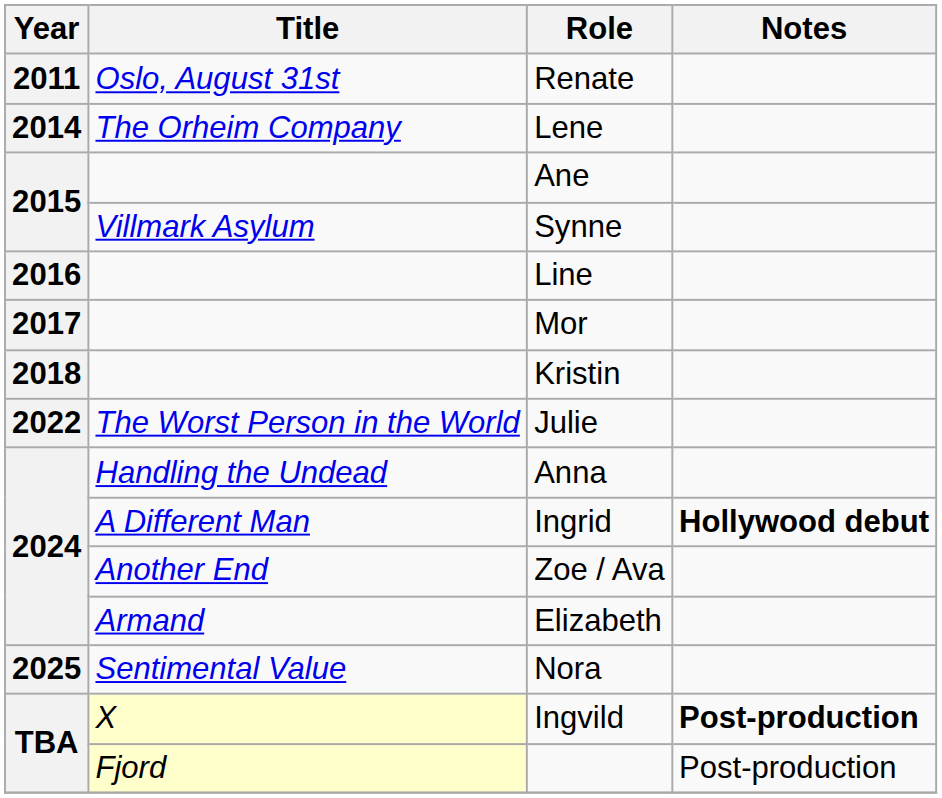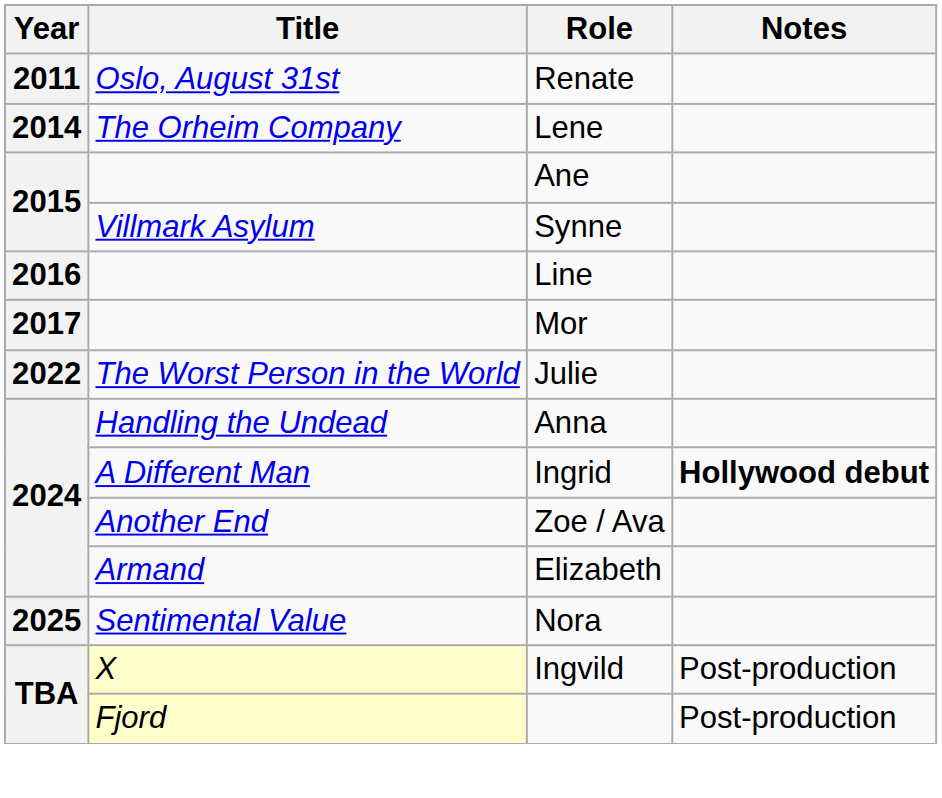- row: 2018 | Kristin
Ingvild | Notes: bold -> normal
